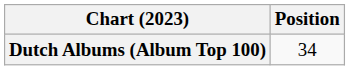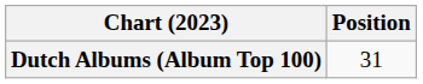Dutch Albums (Album Top 100) | Position: 34 -> 31
